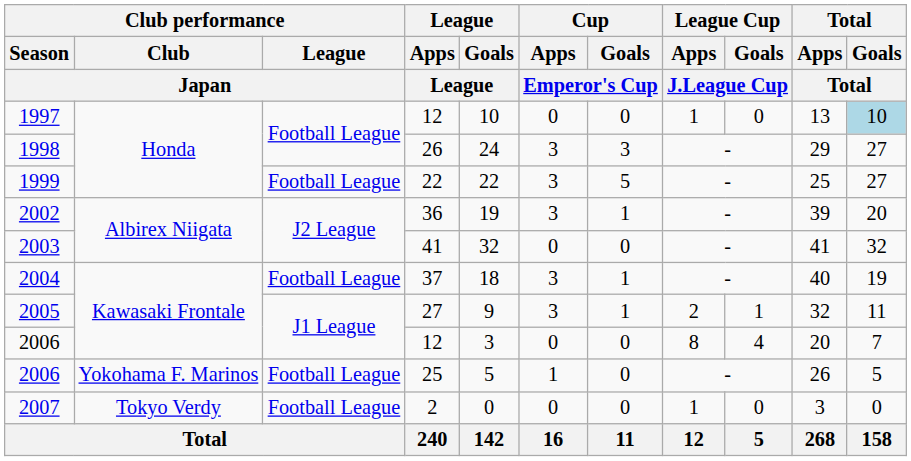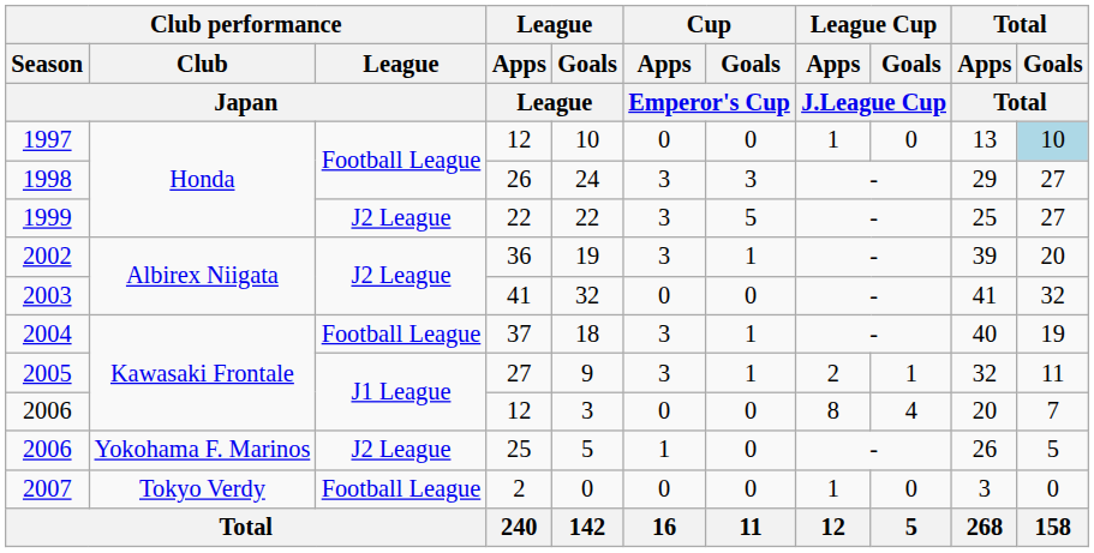1999 | Club performance / League / Japan: Football League -> J2 League
2006 / 25 | Club performance / League / Japan: Football League -> J2 League
